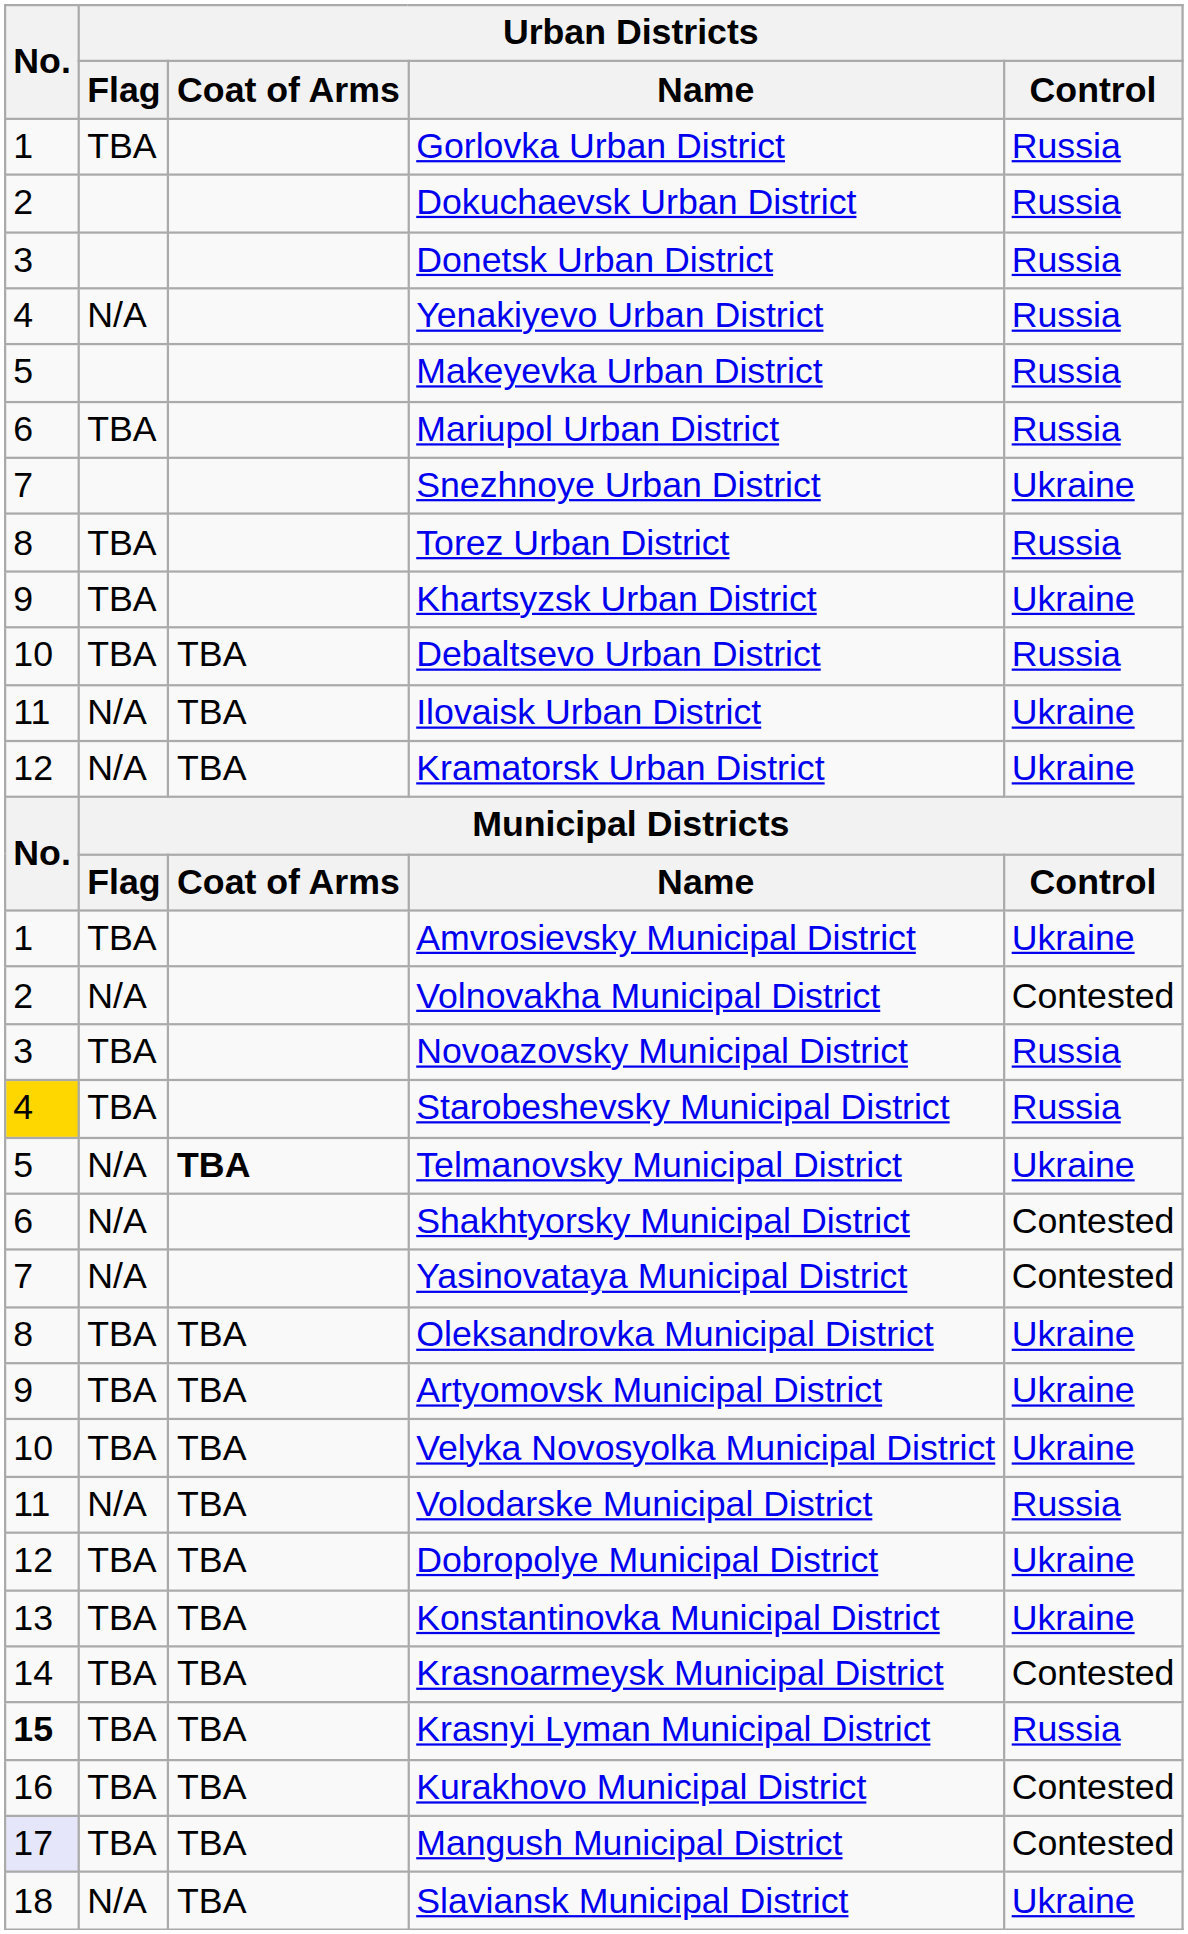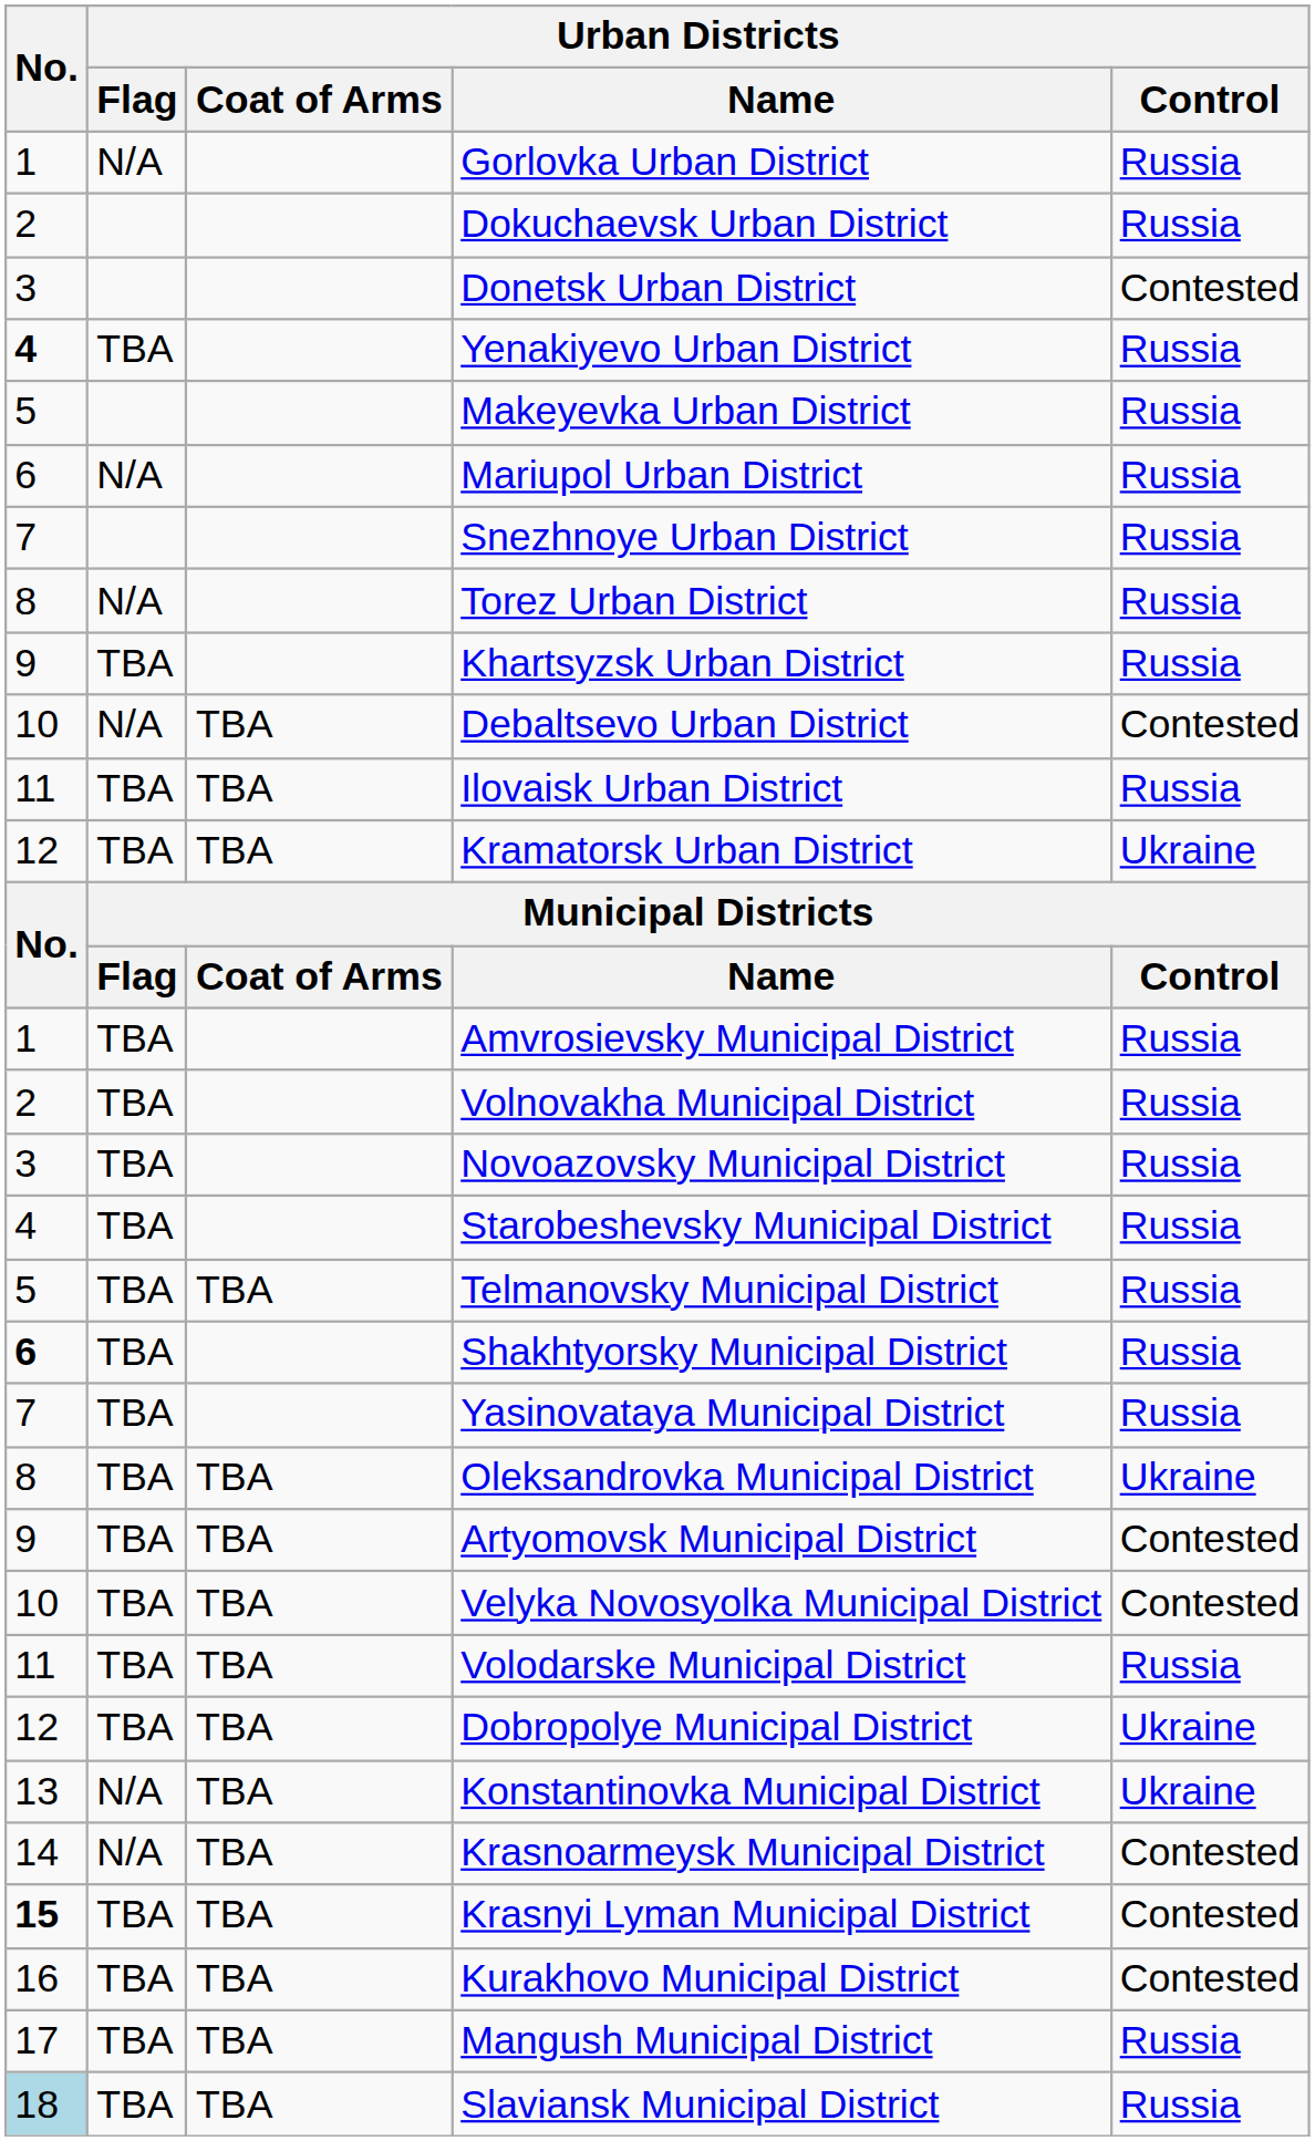Gorlovka Urban District | Urban Districts / Flag: TBA -> N/A
Donetsk Urban District | Urban Districts / Control: Russia -> Contested
Yenakiyevo Urban District | No.: normal -> bold
Yenakiyevo Urban District | Urban Districts / Flag: N/A -> TBA
Mariupol Urban District | Urban Districts / Flag: TBA -> N/A
Snezhnoye Urban District | Urban Districts / Control: Ukraine -> Russia
Torez Urban District | Urban Districts / Flag: TBA -> N/A
Khartsyzsk Urban District | Urban Districts / Control: Ukraine -> Russia
Debaltsevo Urban District | Urban Districts / Flag: TBA -> N/A
Debaltsevo Urban District | Urban Districts / Control: Russia -> Contested
Ilovaisk Urban District | Urban Districts / Flag: N/A -> TBA
Ilovaisk Urban District | Urban Districts / Control: Ukraine -> Russia
Kramatorsk Urban District | Urban Districts / Flag: N/A -> TBA
Amvrosievsky Municipal District | Urban Districts / Control: Ukraine -> Russia
Volnovakha Municipal District | Urban Districts / Flag: N/A -> TBA
Volnovakha Municipal District | Urban Districts / Control: Contested -> Russia
Starobeshevsky Municipal District | No.: gold background -> no background
Telmanovsky Municipal District | Urban Districts / Flag: N/A -> TBA
Telmanovsky Municipal District | Urban Districts / Coat of Arms: bold -> normal
Telmanovsky Municipal District | Urban Districts / Control: Ukraine -> Russia
Shakhtyorsky Municipal District | No.: normal -> bold
Shakhtyorsky Municipal District | Urban Districts / Flag: N/A -> TBA
Shakhtyorsky Municipal District | Urban Districts / Control: Contested -> Russia
Yasinovataya Municipal District | Urban Districts / Flag: N/A -> TBA
Yasinovataya Municipal District | Urban Districts / Control: Contested -> Russia
Artyomovsk Municipal District | Urban Districts / Control: Ukraine -> Contested
Velyka Novosyolka Municipal District | Urban Districts / Control: Ukraine -> Contested
Volodarske Municipal District | Urban Districts / Flag: N/A -> TBA
Konstantinovka Municipal District | Urban Districts / Flag: TBA -> N/A
Krasnoarmeysk Municipal District | Urban Districts / Flag: TBA -> N/A
Krasnyi Lyman Municipal District | Urban Districts / Control: Russia -> Contested
Mangush Municipal District | No.: lavender background -> no background
Mangush Municipal District | Urban Districts / Control: Contested -> Russia
Slaviansk Municipal District | No.: no background -> lightblue background
Slaviansk Municipal District | Urban Districts / Flag: N/A -> TBA
Slaviansk Municipal District | Urban Districts / Control: Ukraine -> Russia
